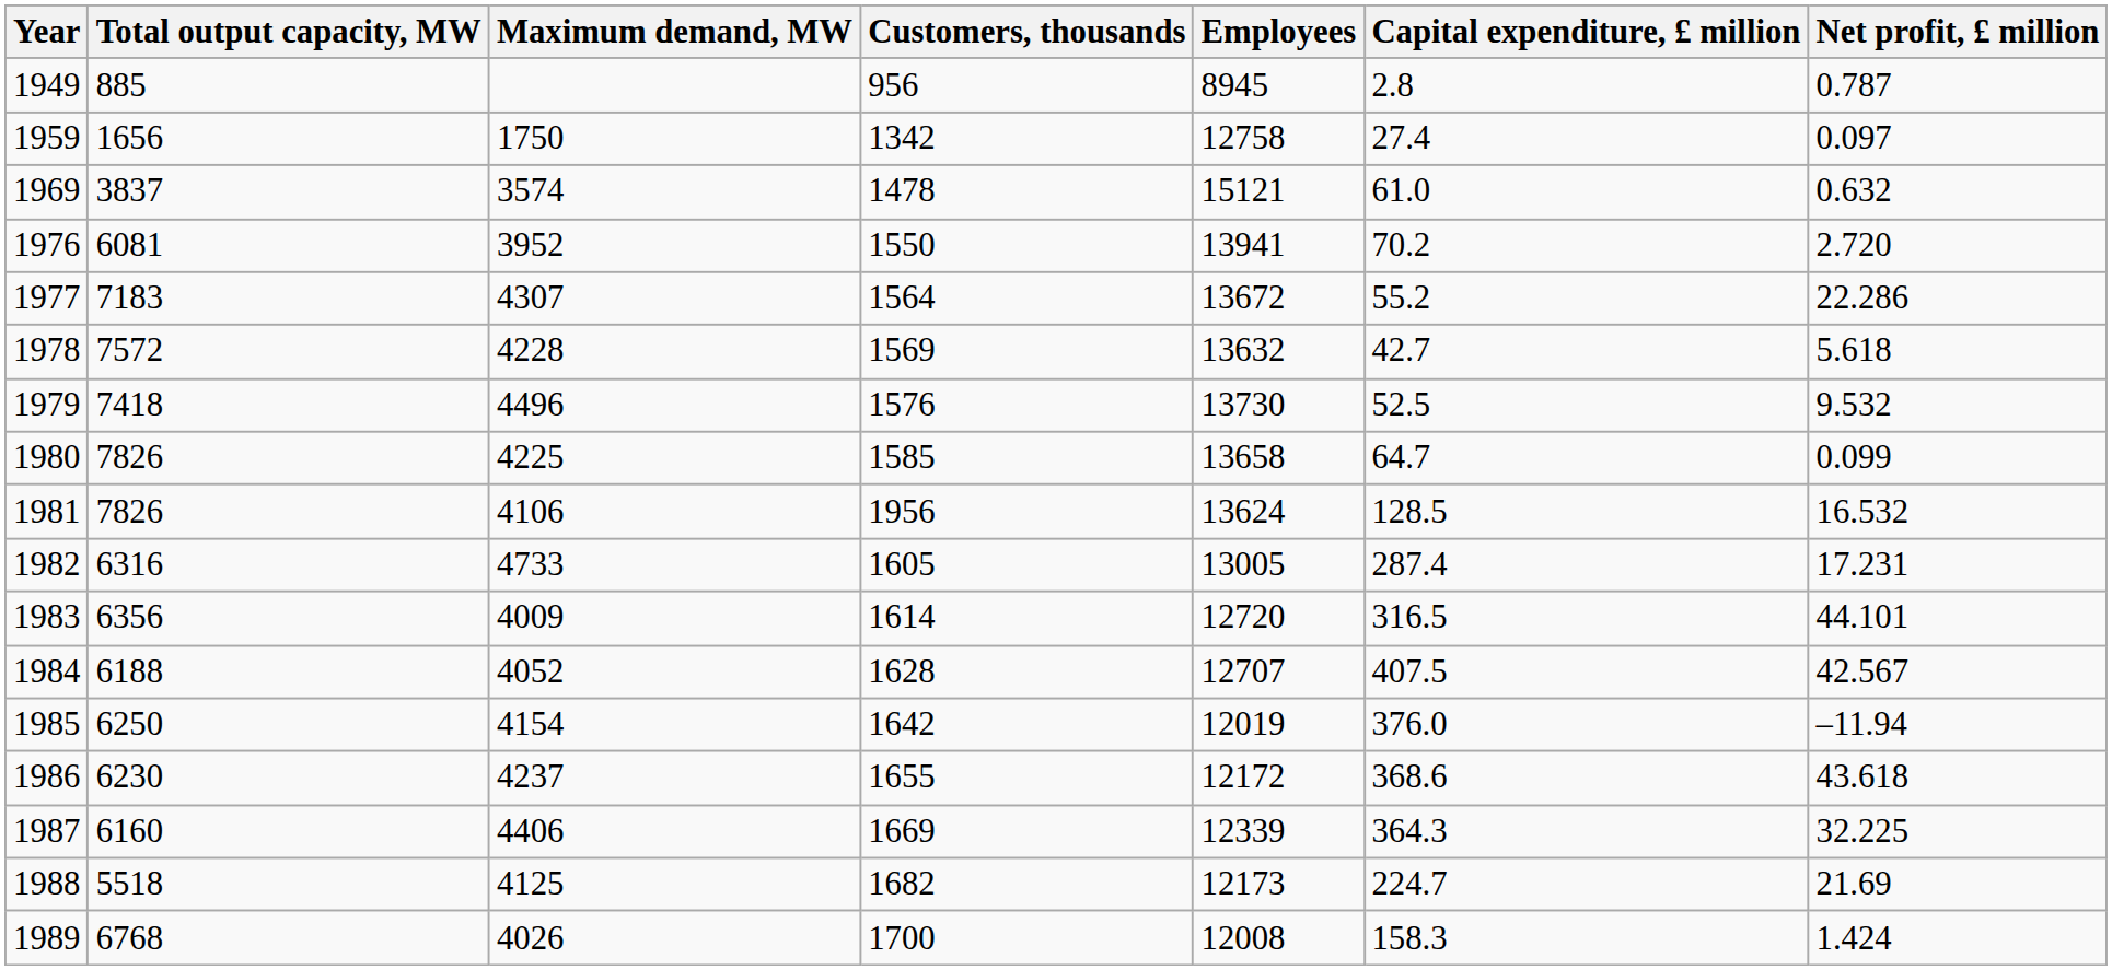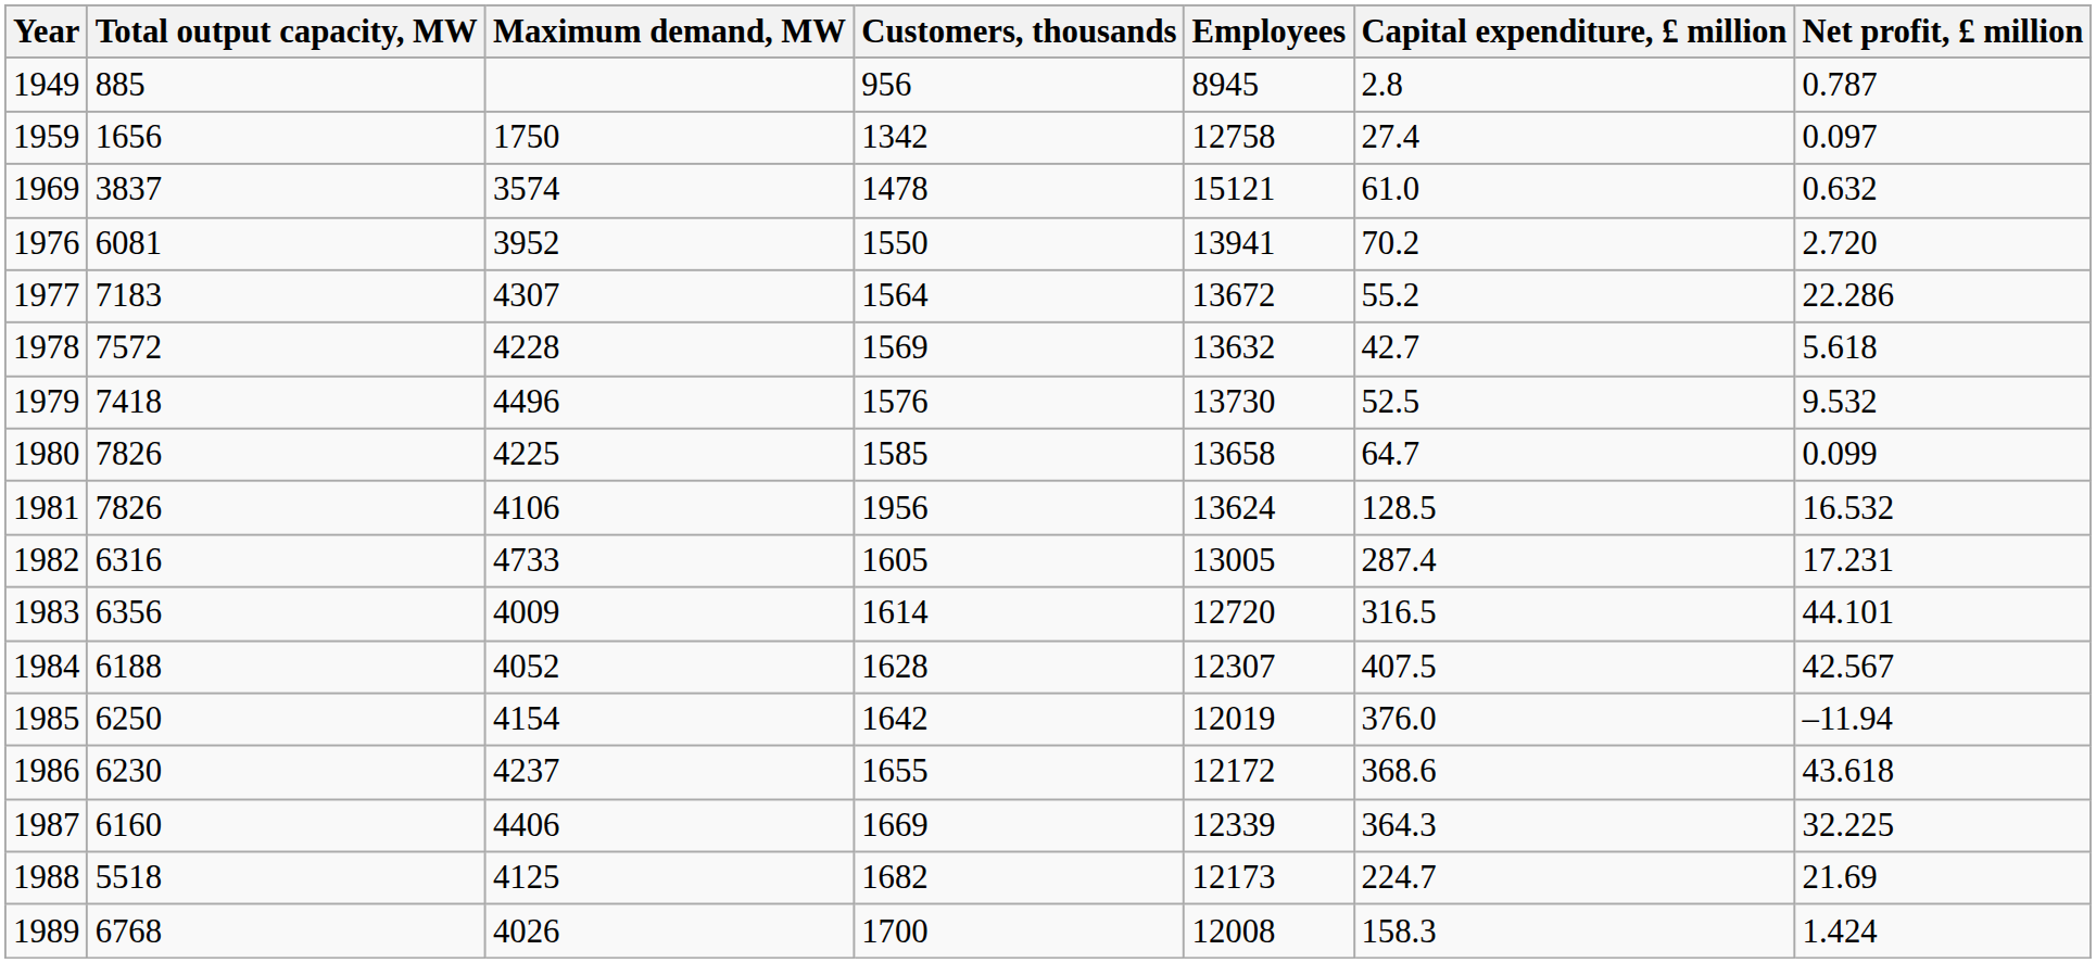1984 | Employees: 12707 -> 12307
